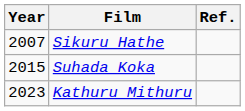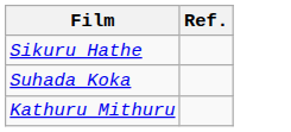- column: Year | 2007 | 2015 | 2023
